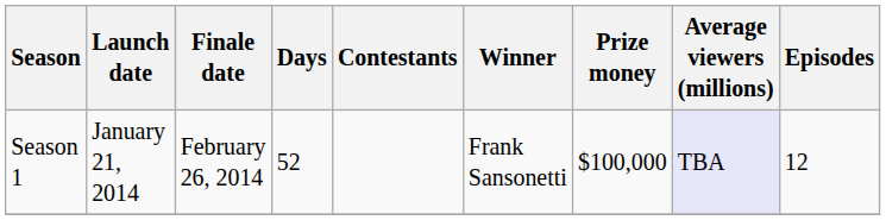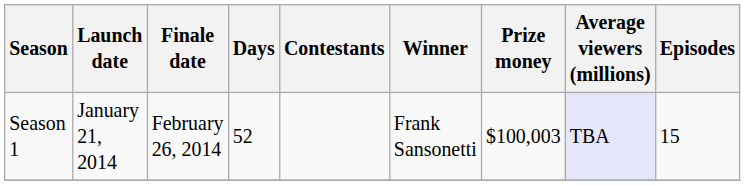Season 1 | Prize money: $100,000 -> $100,003
Season 1 | Episodes: 12 -> 15
